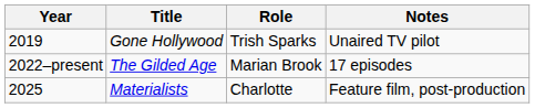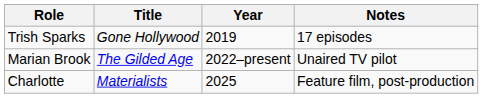columns swapped: Year <-> Role
Gone Hollywood | Notes: Unaired TV pilot -> 17 episodes
The Gilded Age | Notes: 17 episodes -> Unaired TV pilot
